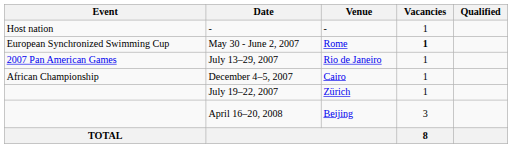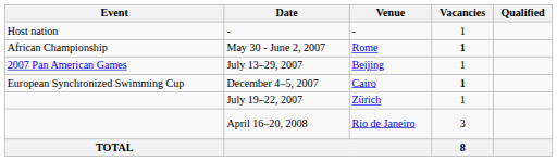May 30 - June 2, 2007 | Event: European Synchronized Swimming Cup -> African Championship
July 13–29, 2007 | Venue: Rio de Janeiro -> Beijing
December 4–5, 2007 | Event: African Championship -> European Synchronized Swimming Cup
December 4–5, 2007 | Vacancies: normal -> bold
April 16–20, 2008 | Venue: Beijing -> Rio de Janeiro
